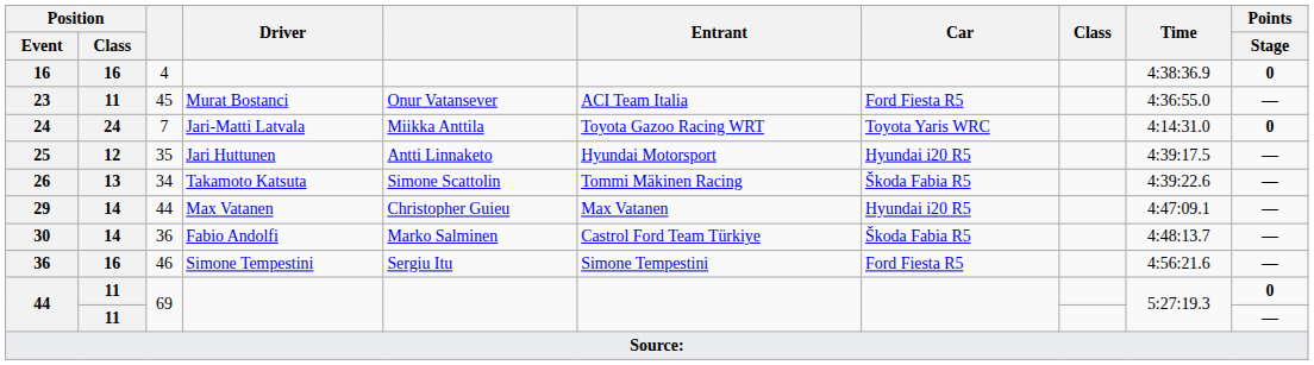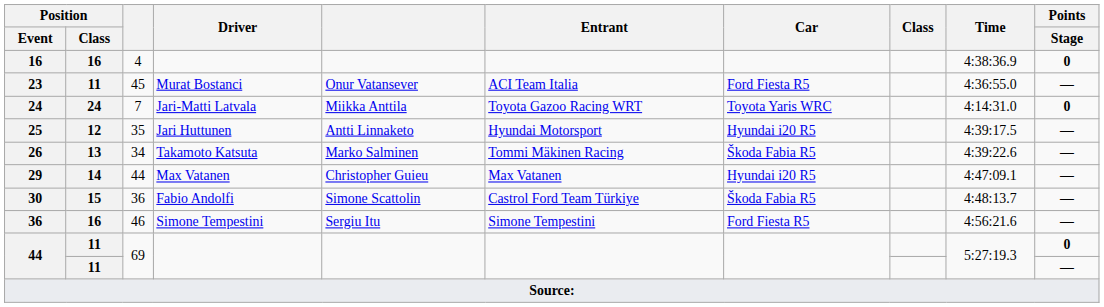26 | column 5: Simone Scattolin -> Marko Salminen
30 | Position / Class: 14 -> 15
30 | column 5: Marko Salminen -> Simone Scattolin
